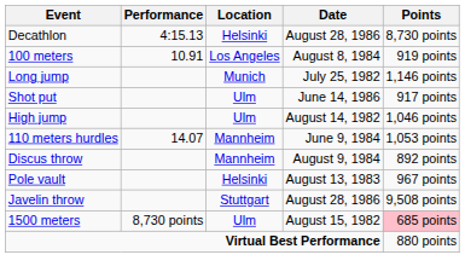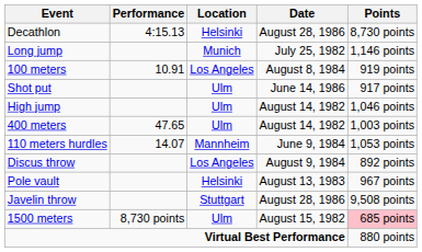rows swapped: 100 meters <-> Long jump
+ row: 400 meters | 47.65 | Ulm | August 14, 1982 | 1,003 points
Discus throw | Location: Mannheim -> Los Angeles
